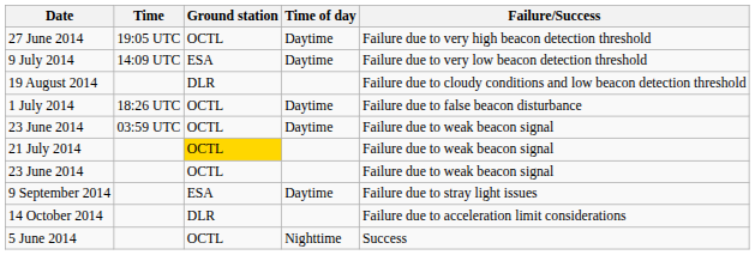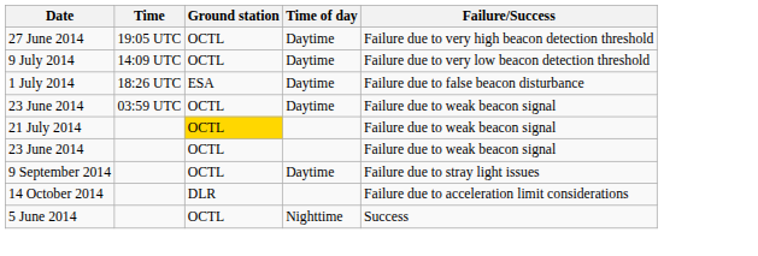9 July 2014 | Ground station: ESA -> OCTL
- row: 19 August 2014 | DLR | Failure due to cloudy conditions and low beacon detection threshold
1 July 2014 | Ground station: OCTL -> ESA
9 September 2014 | Ground station: ESA -> OCTL
